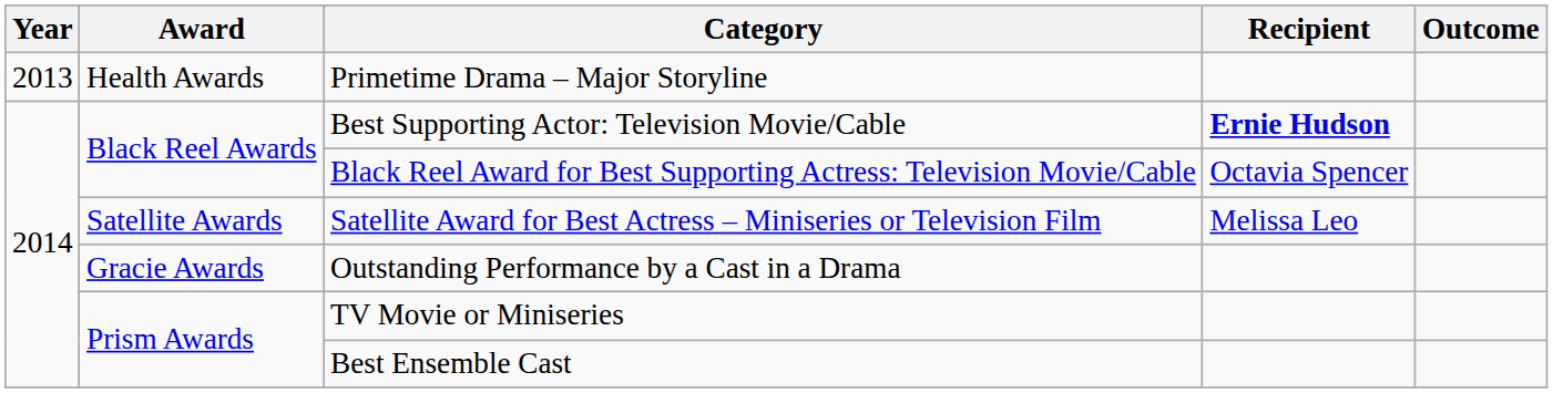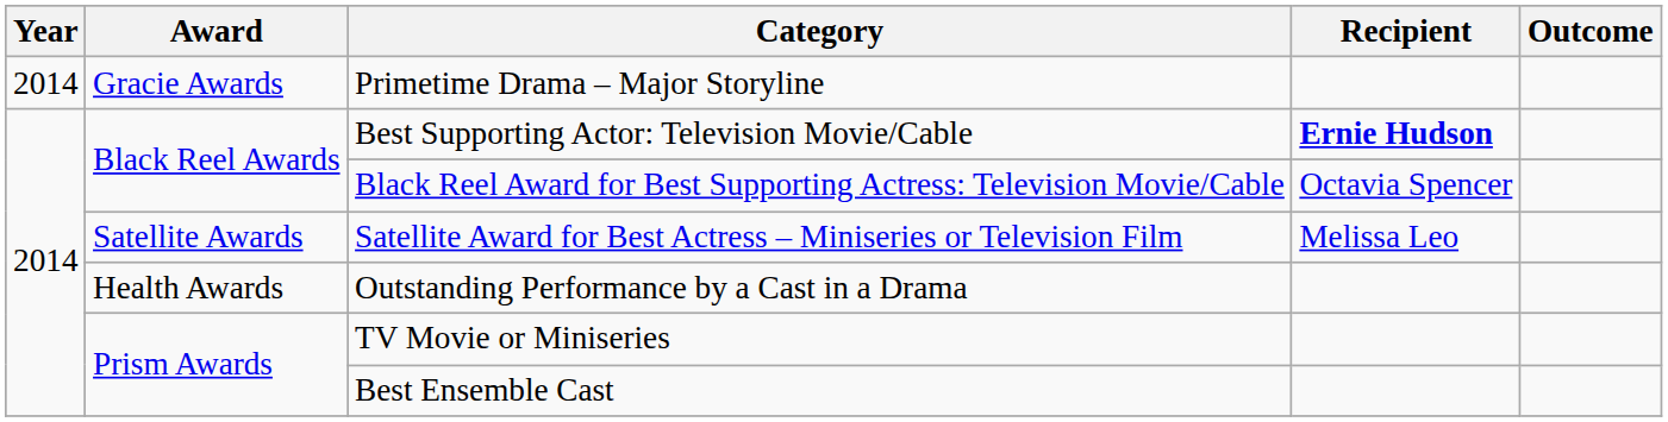Primetime Drama – Major Storyline | Year: 2013 -> 2014
Primetime Drama – Major Storyline | Award: Health Awards -> Gracie Awards
Outstanding Performance by a Cast in a Drama | Award: Gracie Awards -> Health Awards
